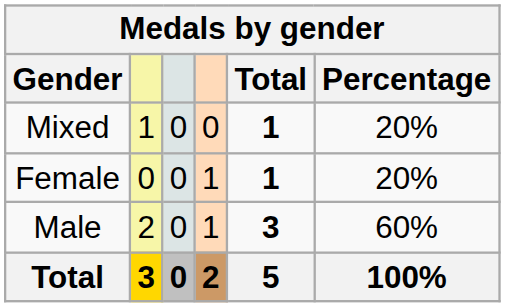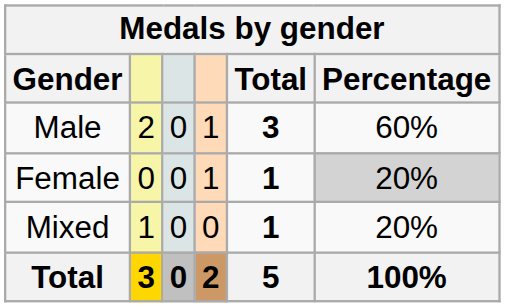rows swapped: Male <-> Mixed
Female | Percentage: no background -> lightgrey background
